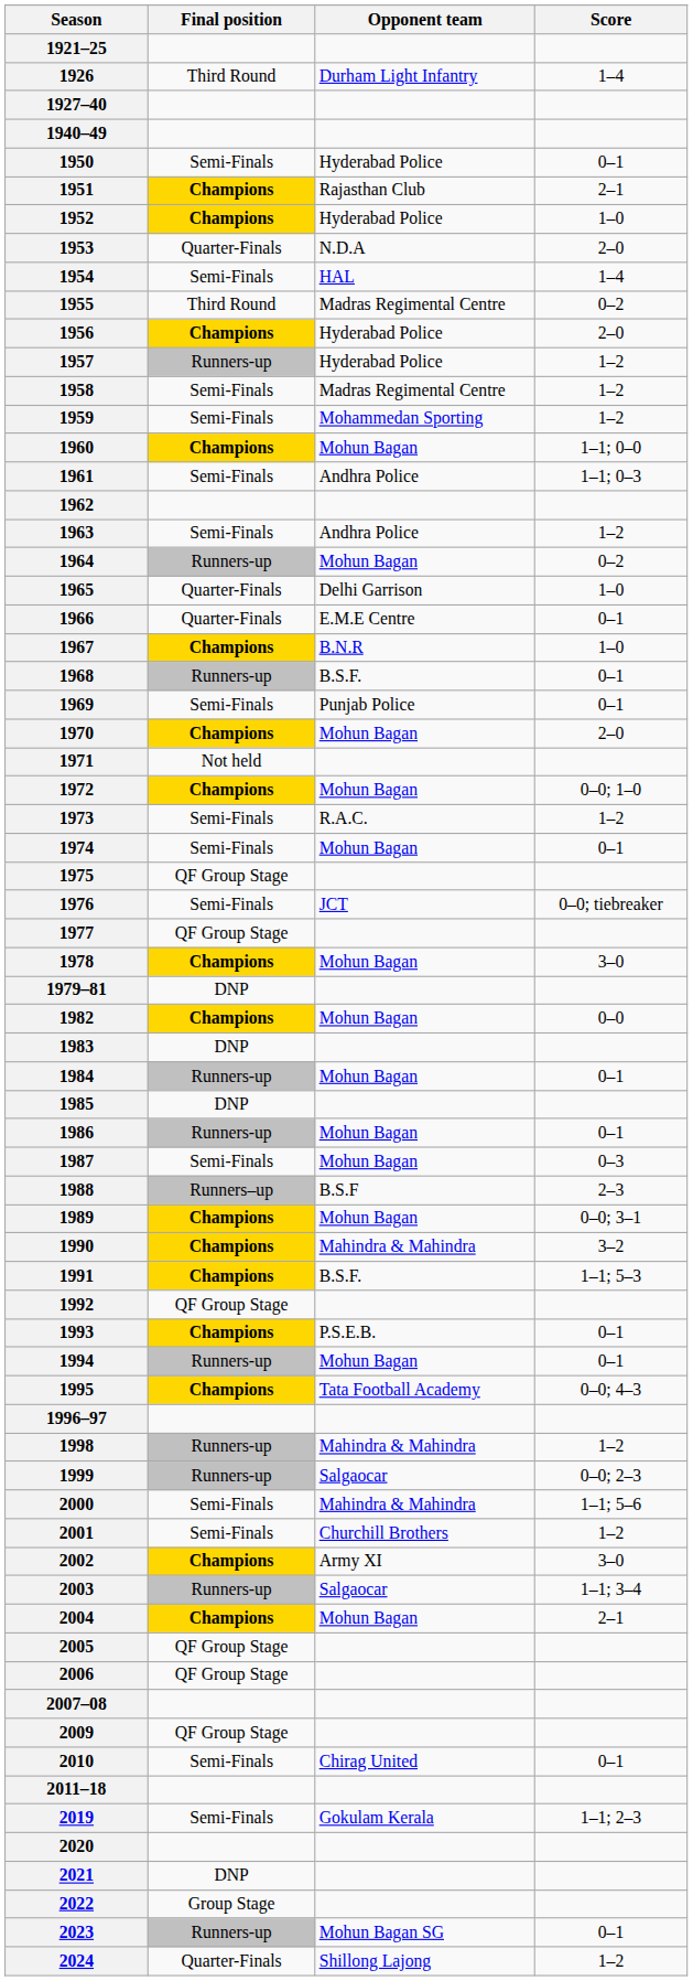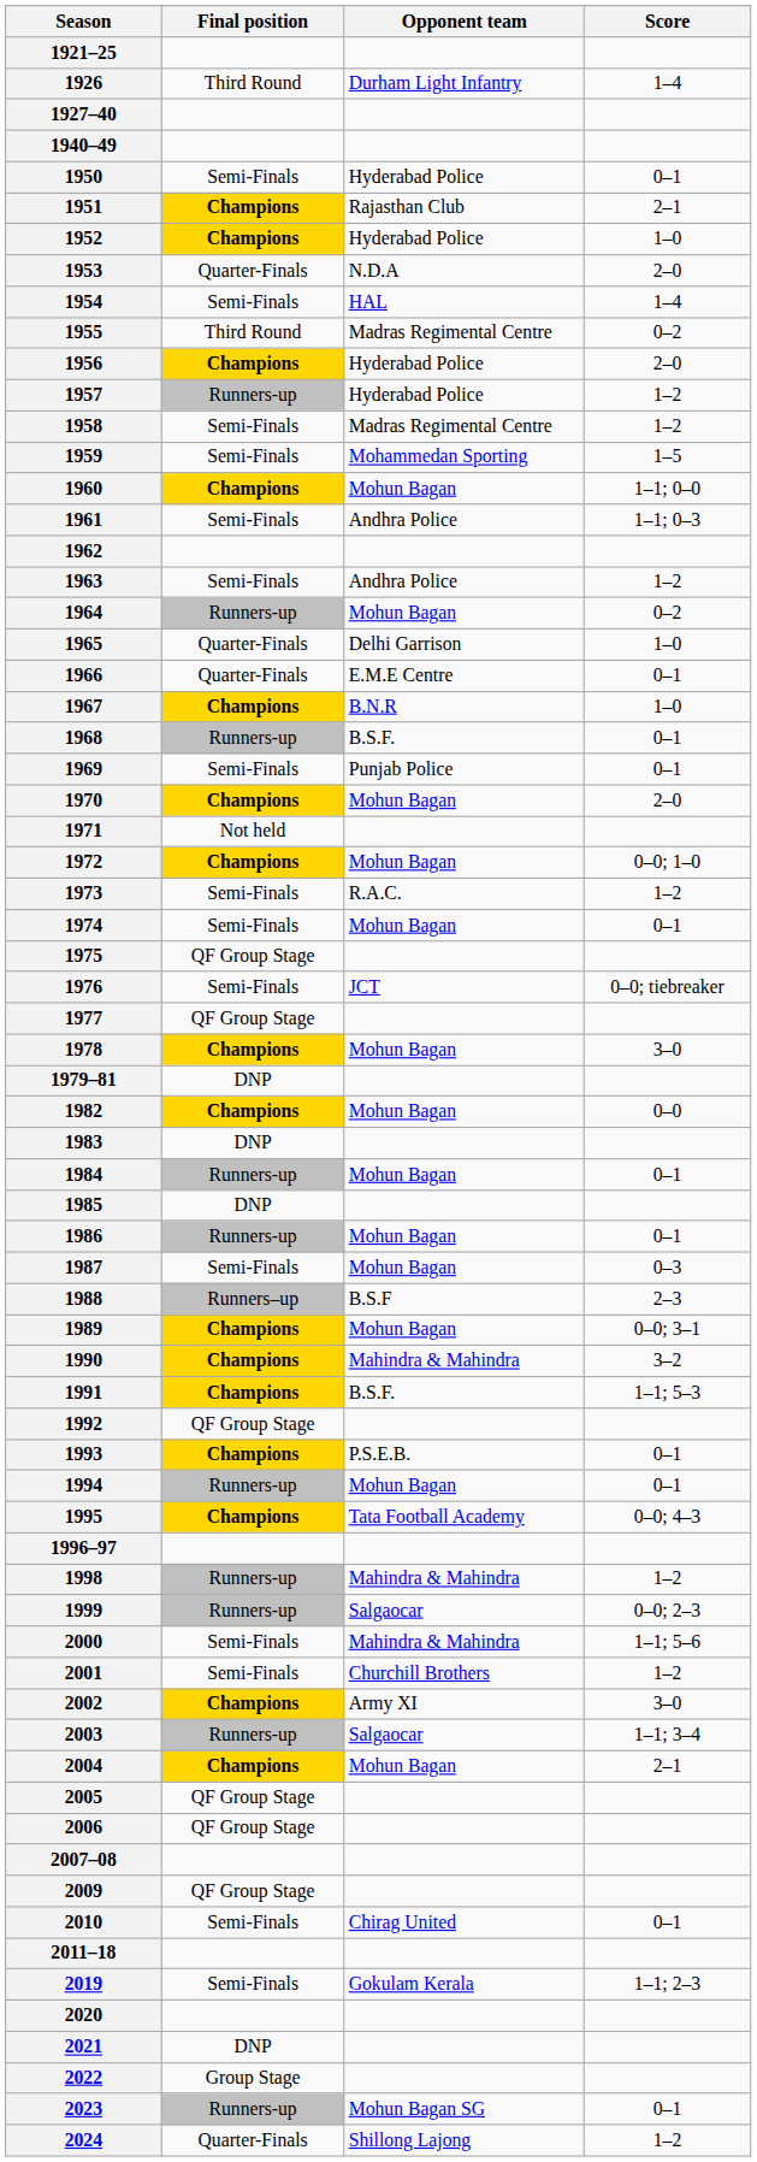1959 | Score: 1–2 -> 1–5
